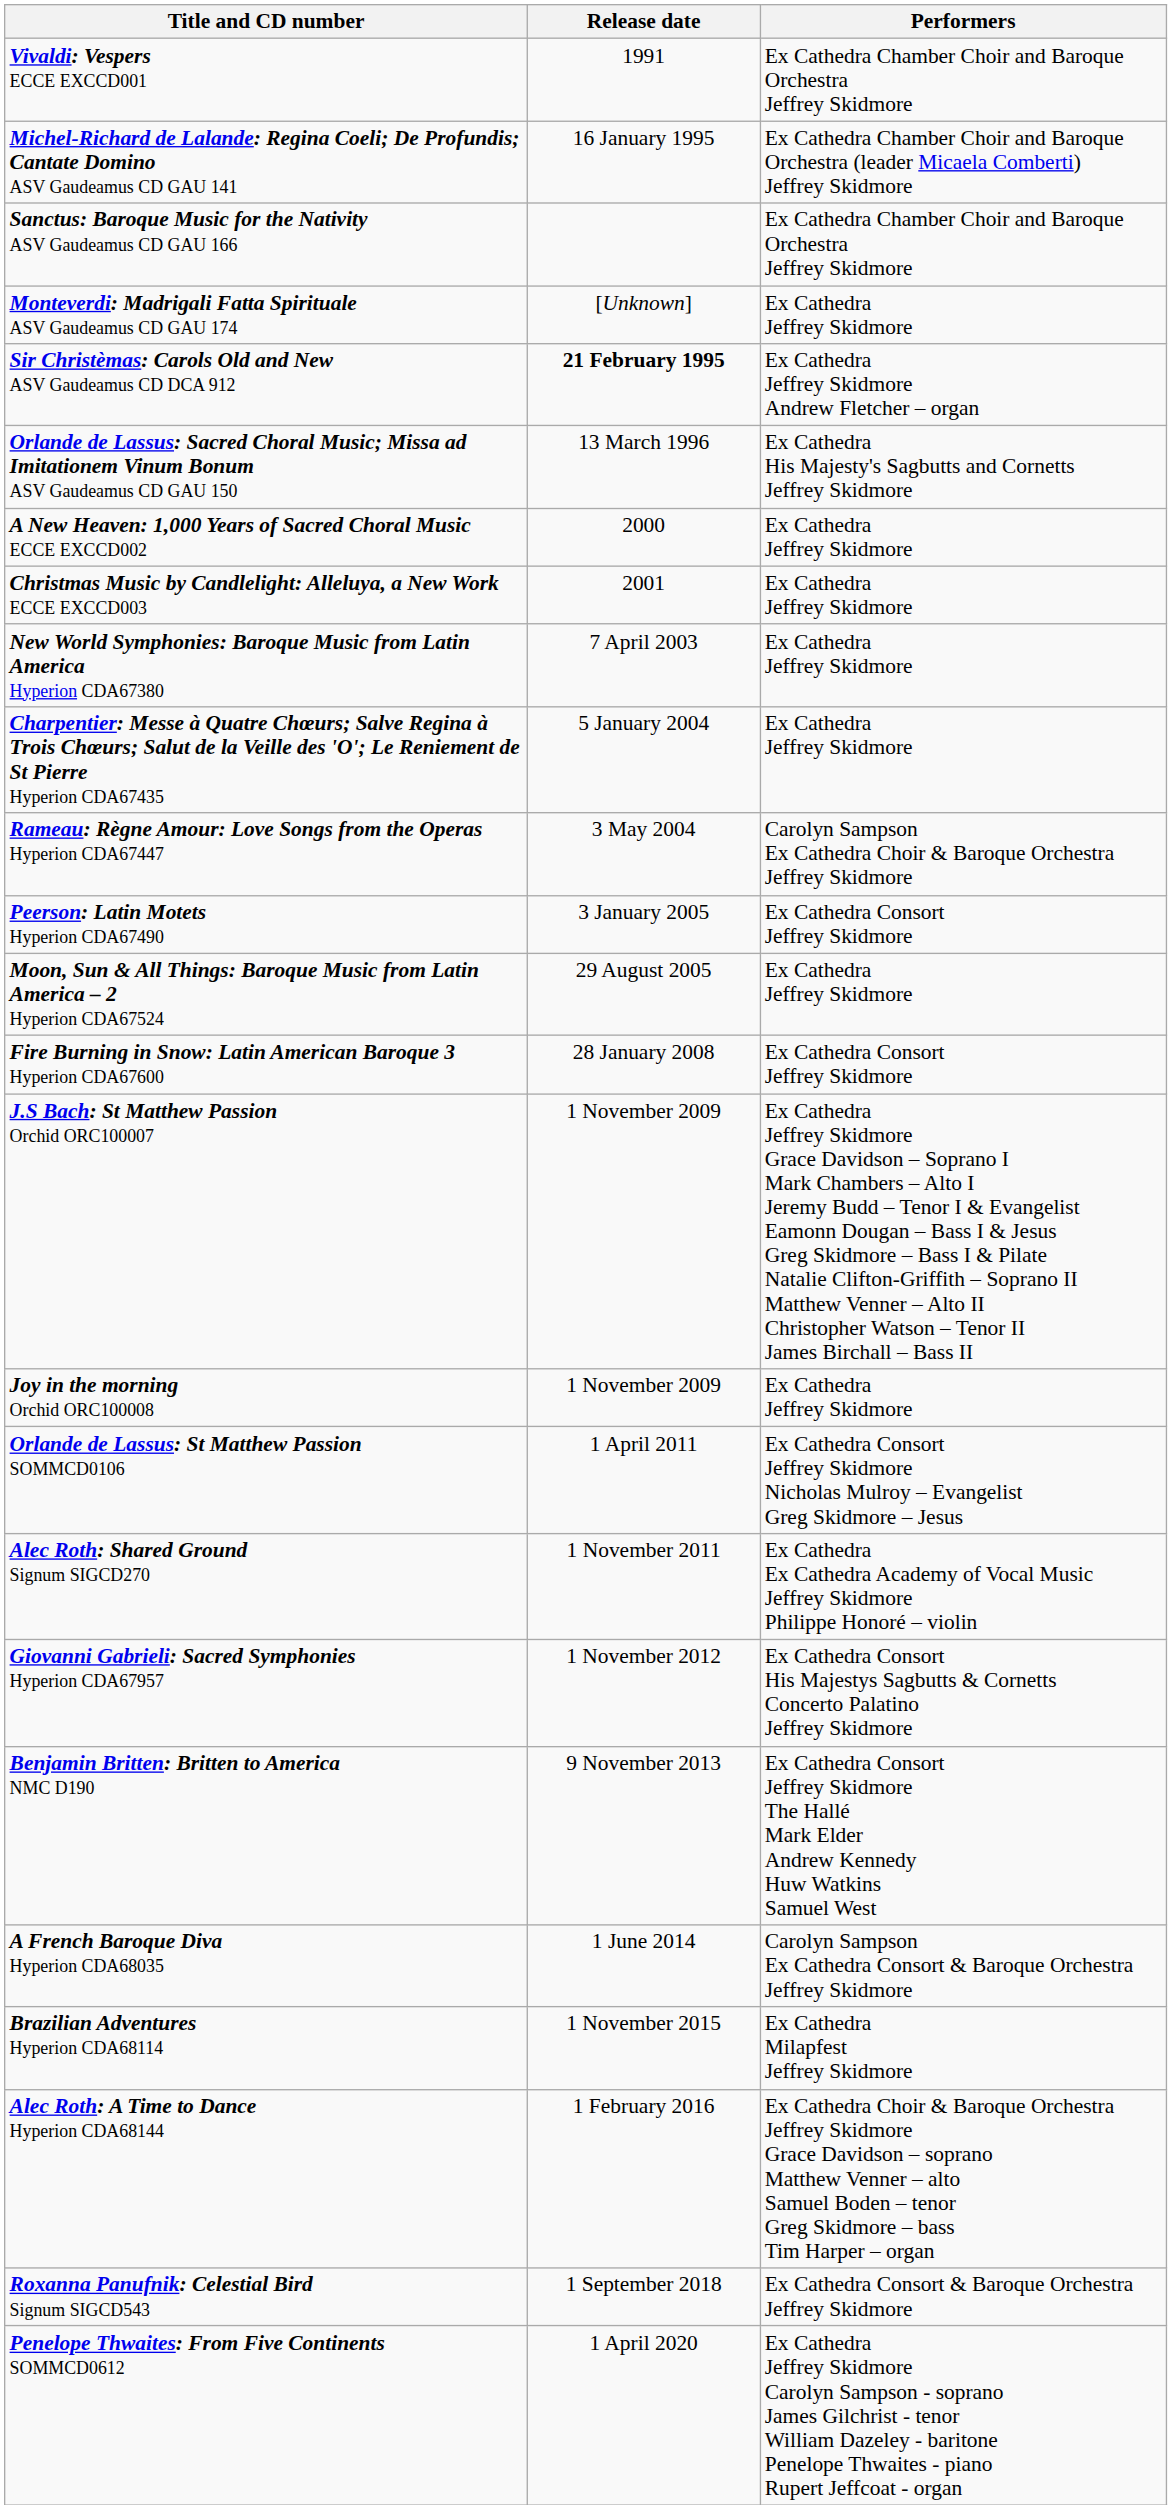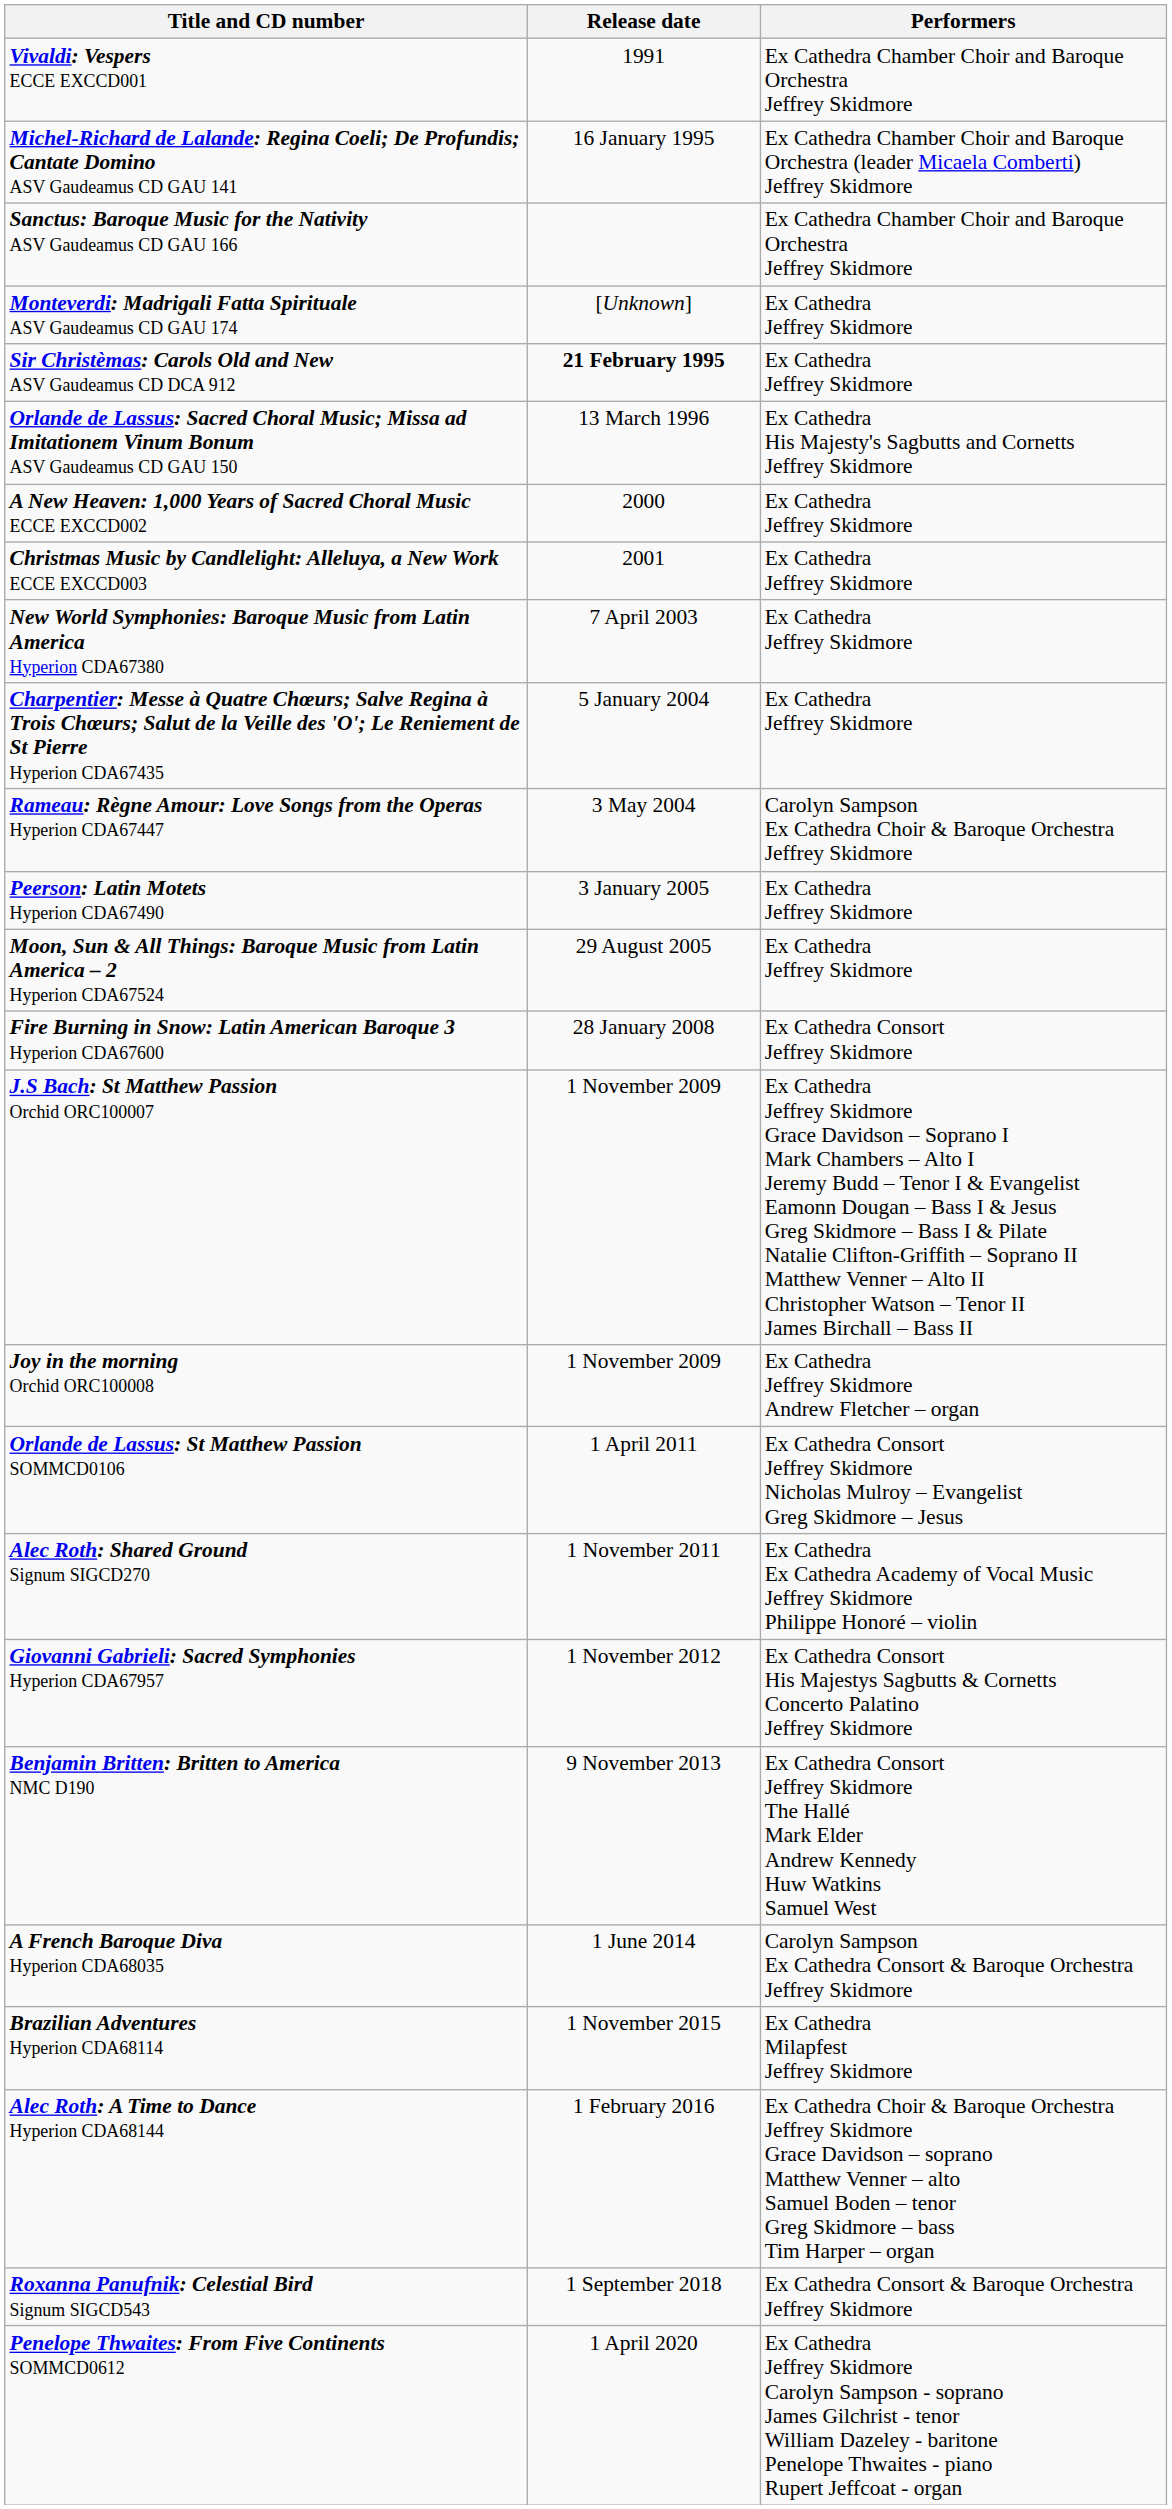Sir Christèmas: Carols Old and New ASV Gaudeamus CD DCA 912 | Performers: Ex Cathedra Jeffrey Skidmore Andrew Fletcher – organ -> Ex Cathedra Jeffrey Skidmore
Peerson: Latin Motets Hyperion CDA67490 | Performers: Ex Cathedra Consort Jeffrey Skidmore -> Ex Cathedra Jeffrey Skidmore
Joy in the morning Orchid ORC100008 | Performers: Ex Cathedra Jeffrey Skidmore -> Ex Cathedra Jeffrey Skidmore Andrew Fletcher – organ
